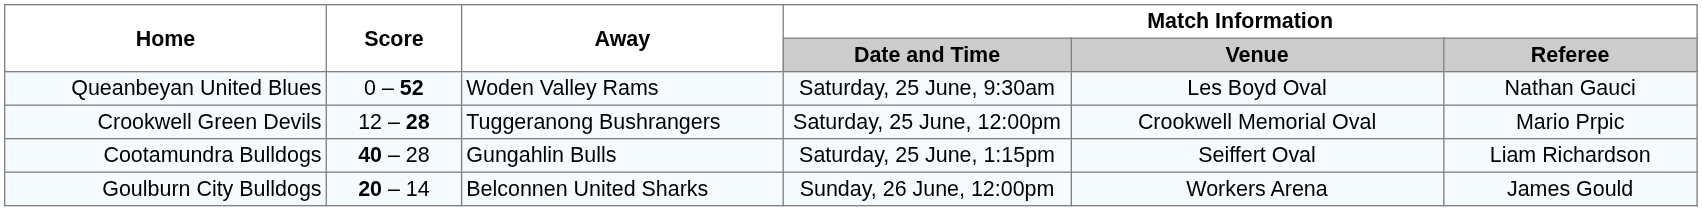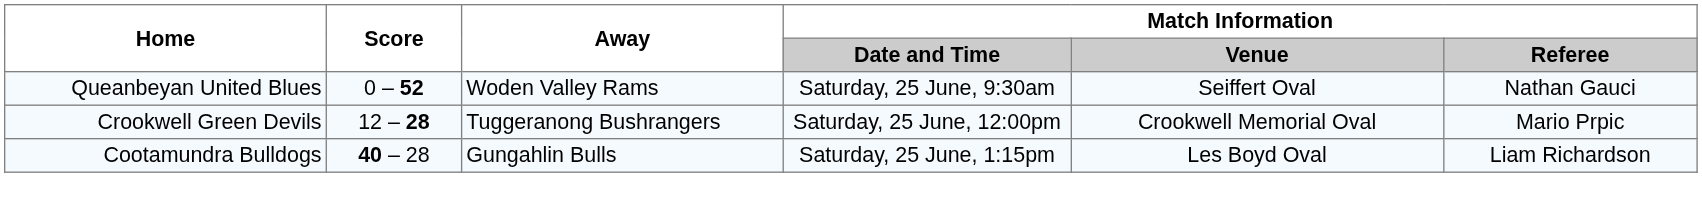Queanbeyan United Blues | Match Information / Venue: Les Boyd Oval -> Seiffert Oval
Cootamundra Bulldogs | Match Information / Venue: Seiffert Oval -> Les Boyd Oval
- row: Goulburn City Bulldogs | 20 – 14 | Belconnen United Sharks | Sunday, 26 June, 12:00pm | Workers Arena | James Gould
